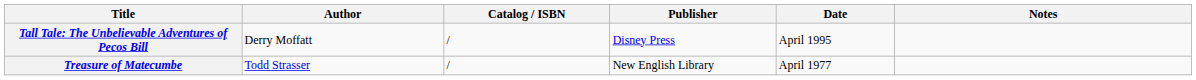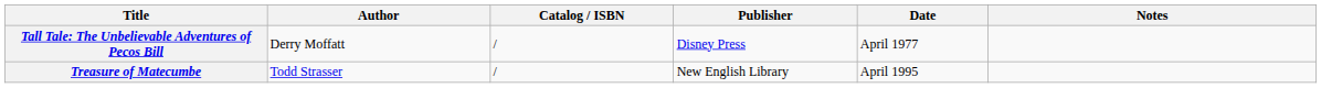Tall Tale: The Unbelievable Adventures of Pecos Bill | Date: April 1995 -> April 1977
Treasure of Matecumbe | Date: April 1977 -> April 1995
